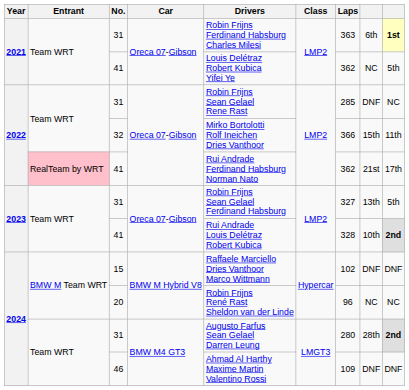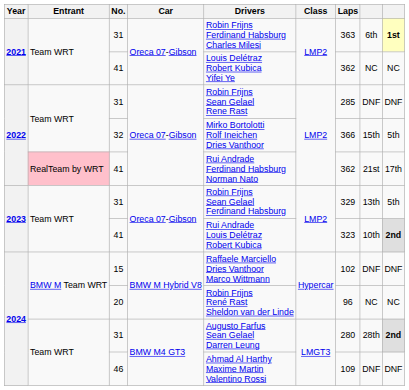2021 / 41 | column 9: 5th -> NC
2022 / 31 | column 9: NC -> DNF
32 | column 9: 11th -> 5th
2023 / 31 | Laps: 327 -> 329
2023 / 41 | Laps: 328 -> 323
